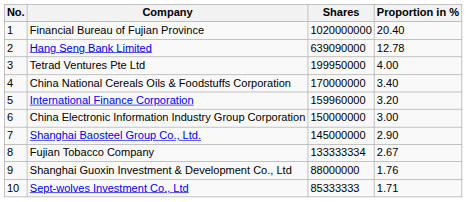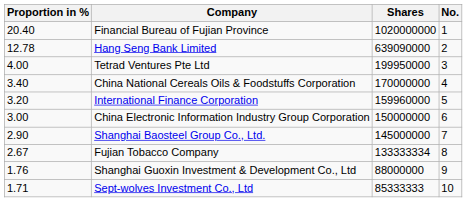columns swapped: No. <-> Proportion in %
